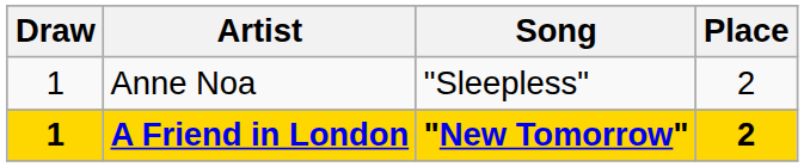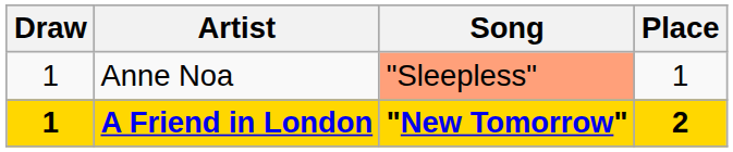Anne Noa | Song: no background -> lightsalmon background
Anne Noa | Place: 2 -> 1
